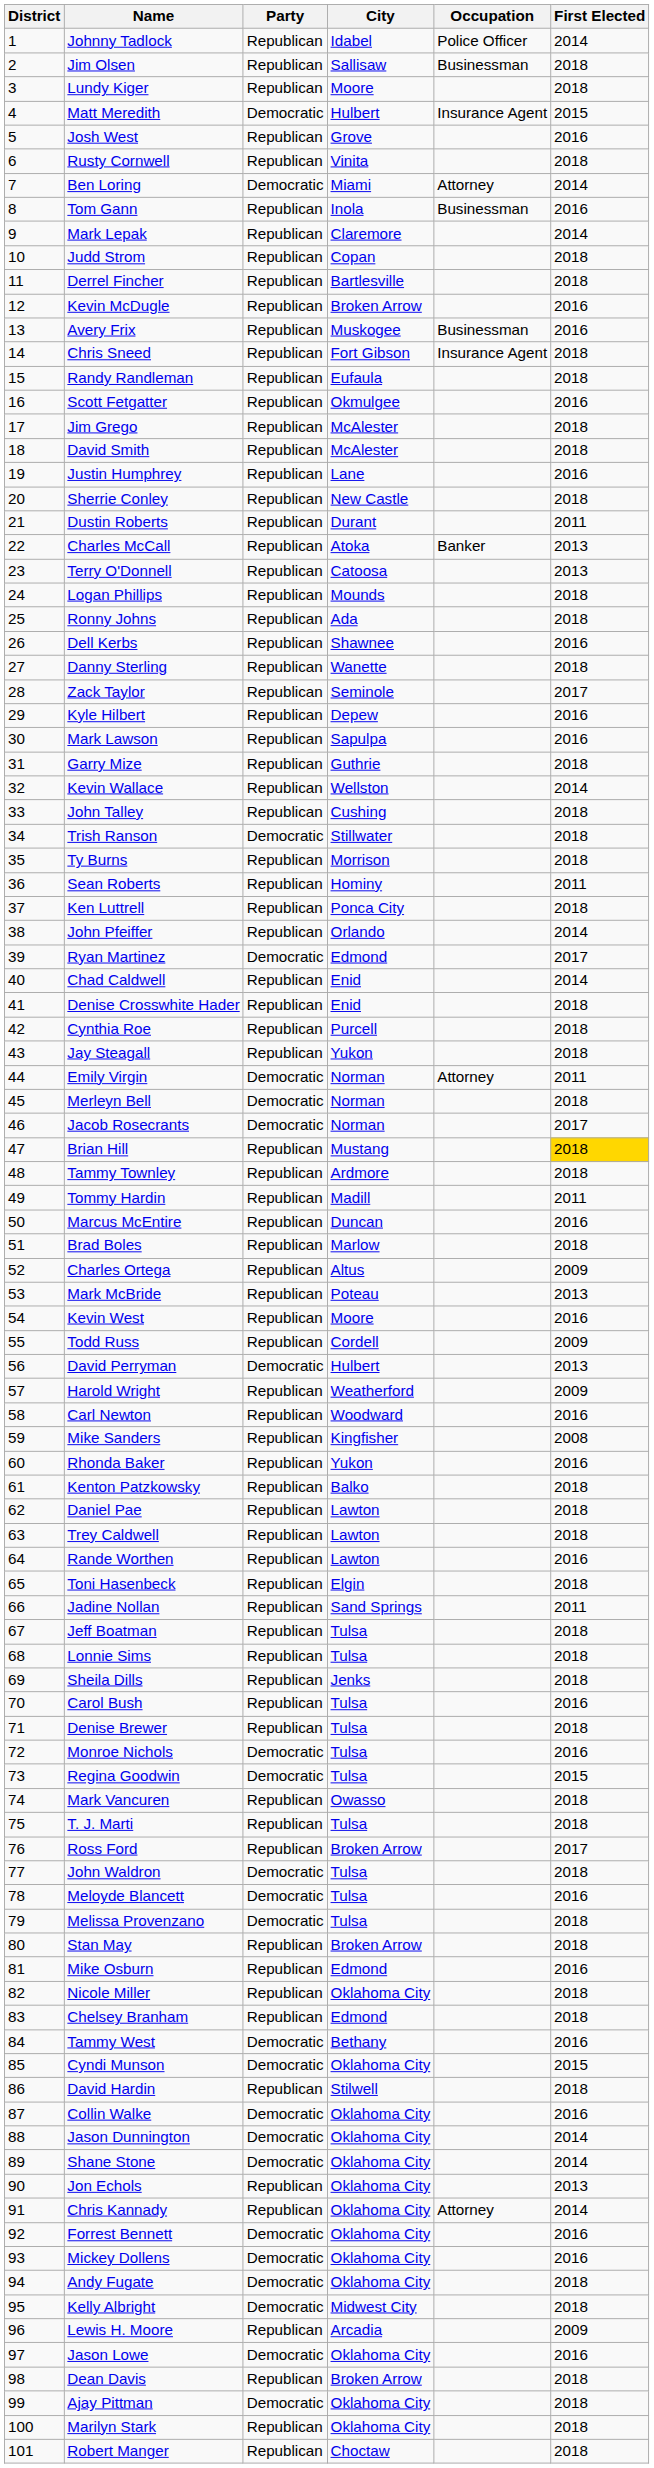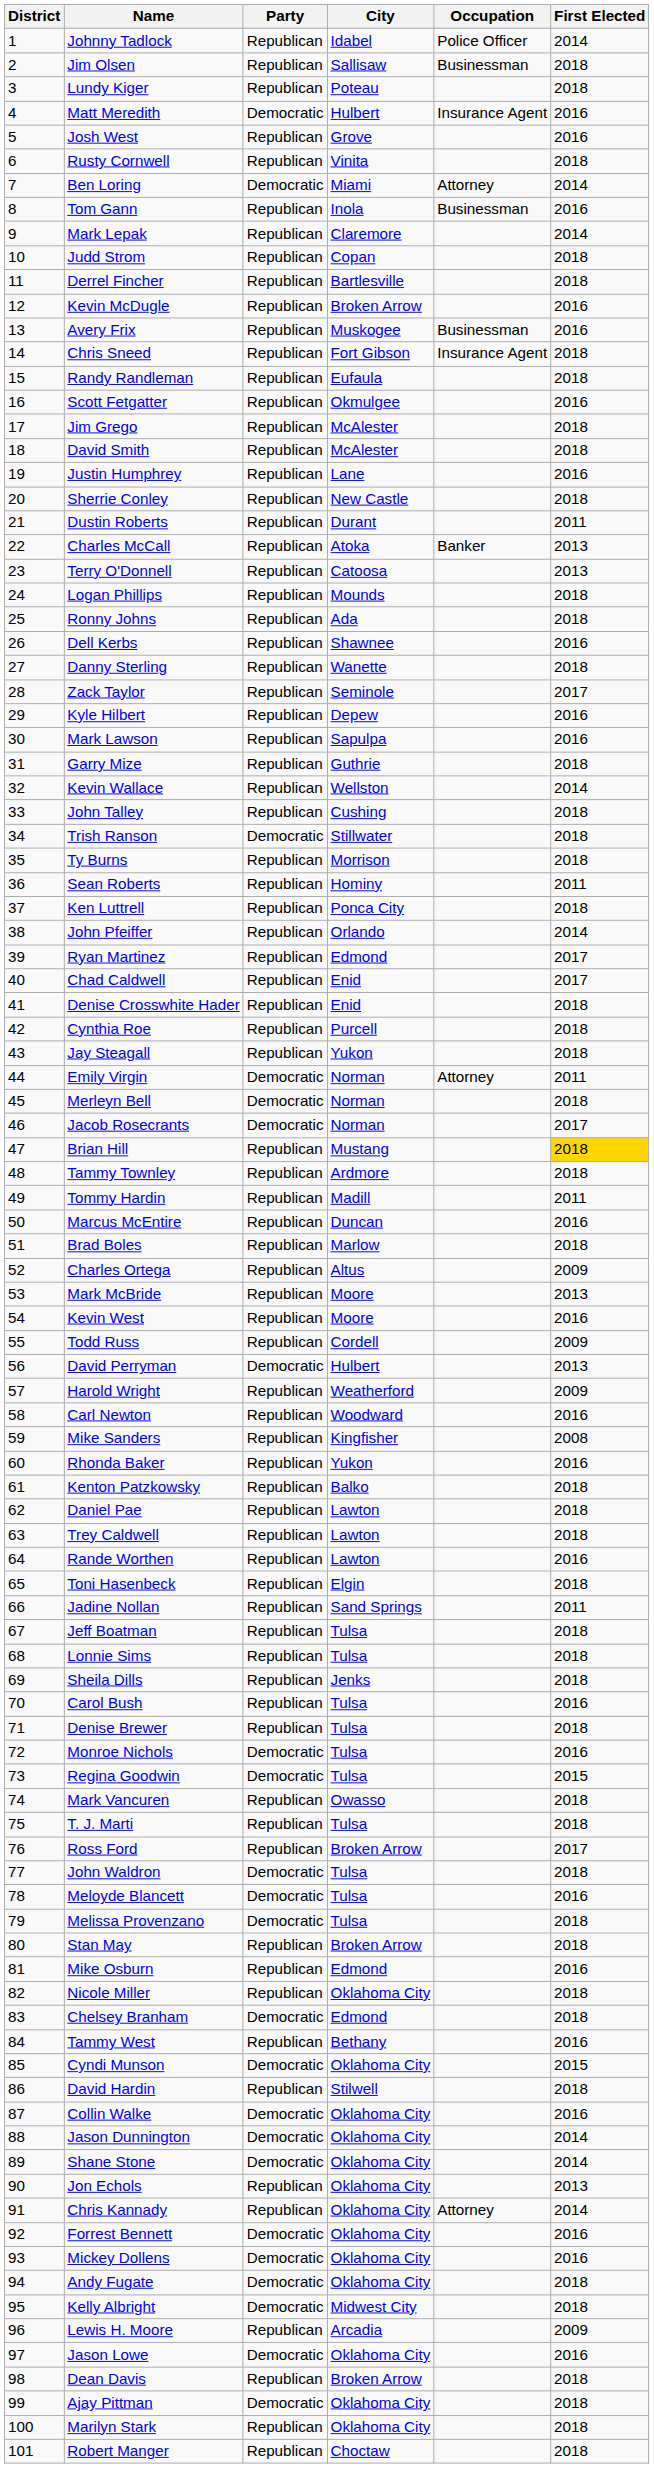Lundy Kiger | City: Moore -> Poteau
Matt Meredith | First Elected: 2015 -> 2016
Ryan Martinez | Party: Democratic -> Republican
Chad Caldwell | First Elected: 2014 -> 2017
Mark McBride | City: Poteau -> Moore
Chelsey Branham | Party: Republican -> Democratic
Tammy West | Party: Democratic -> Republican
